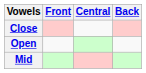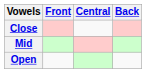rows swapped: Mid <-> Open
